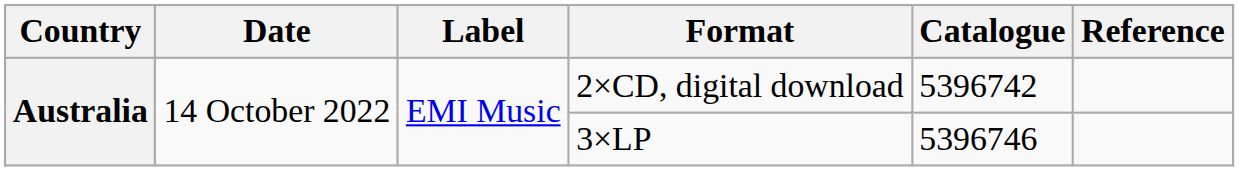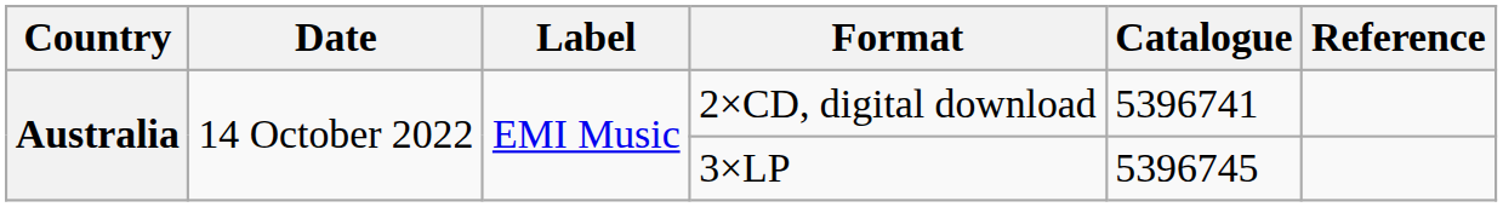2×CD, digital download | Catalogue: 5396742 -> 5396741
3×LP | Catalogue: 5396746 -> 5396745
